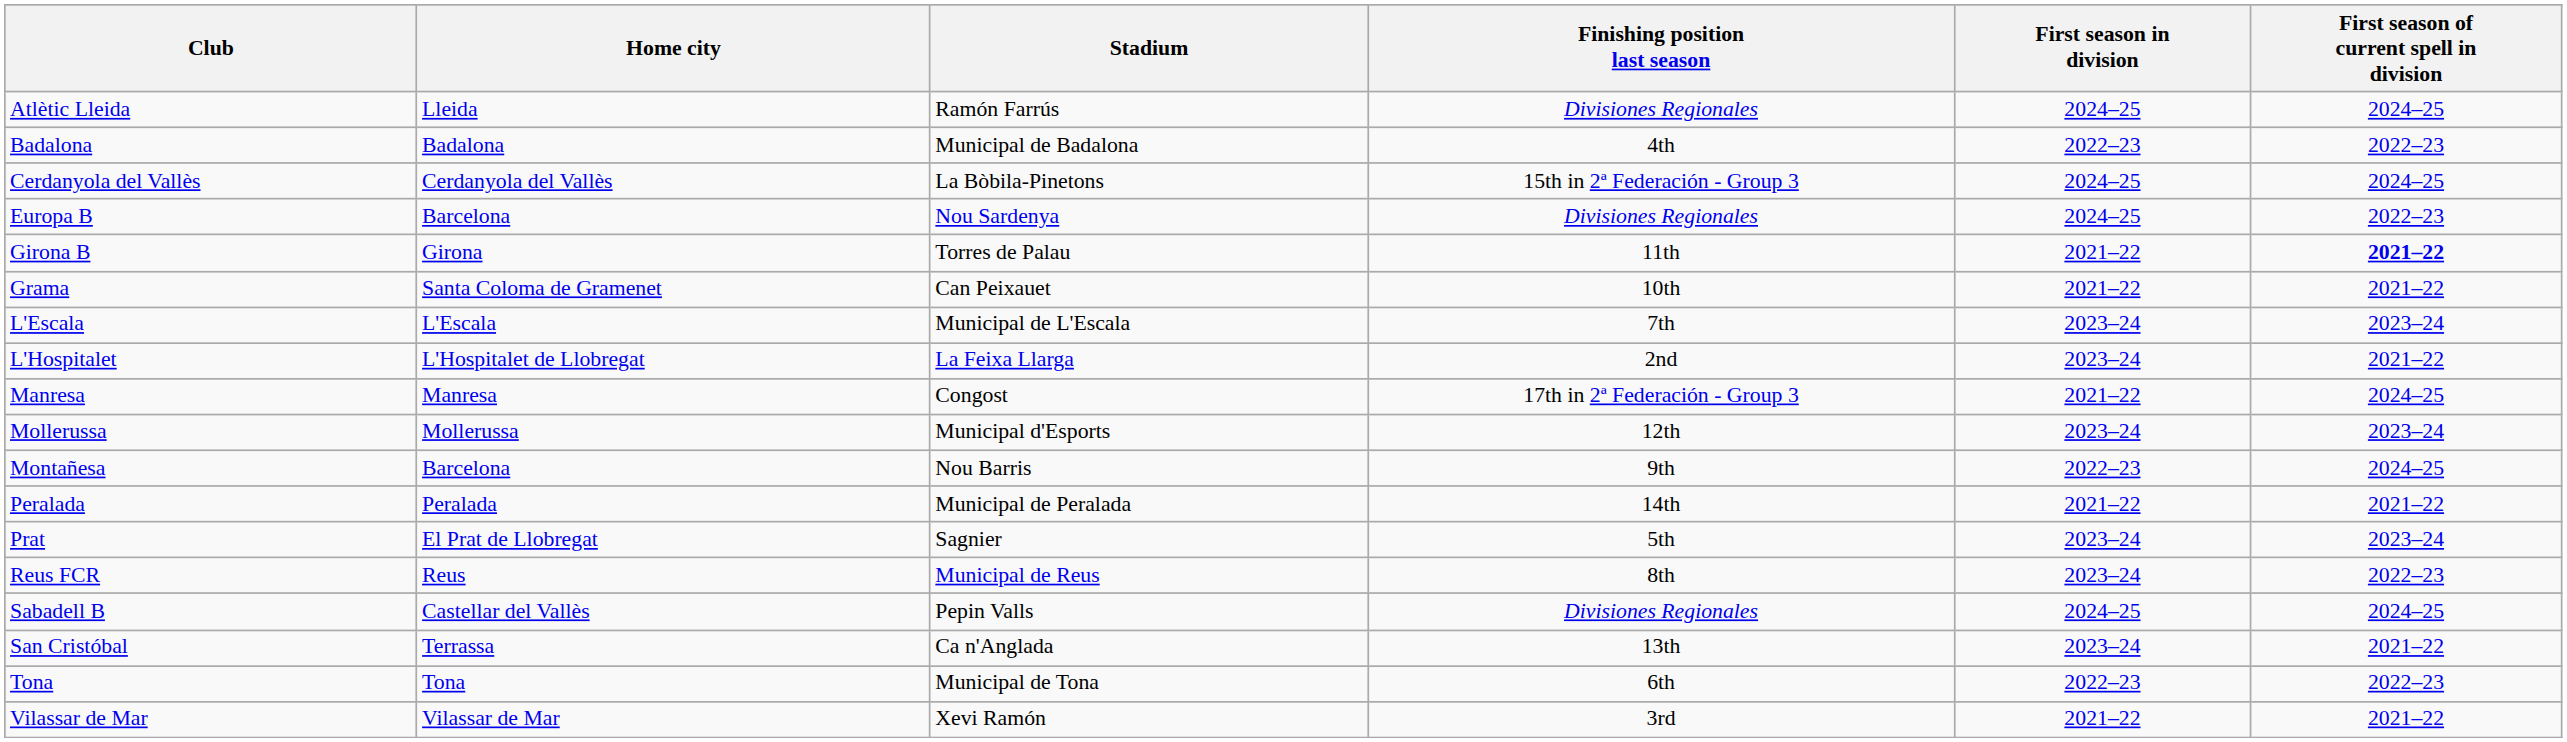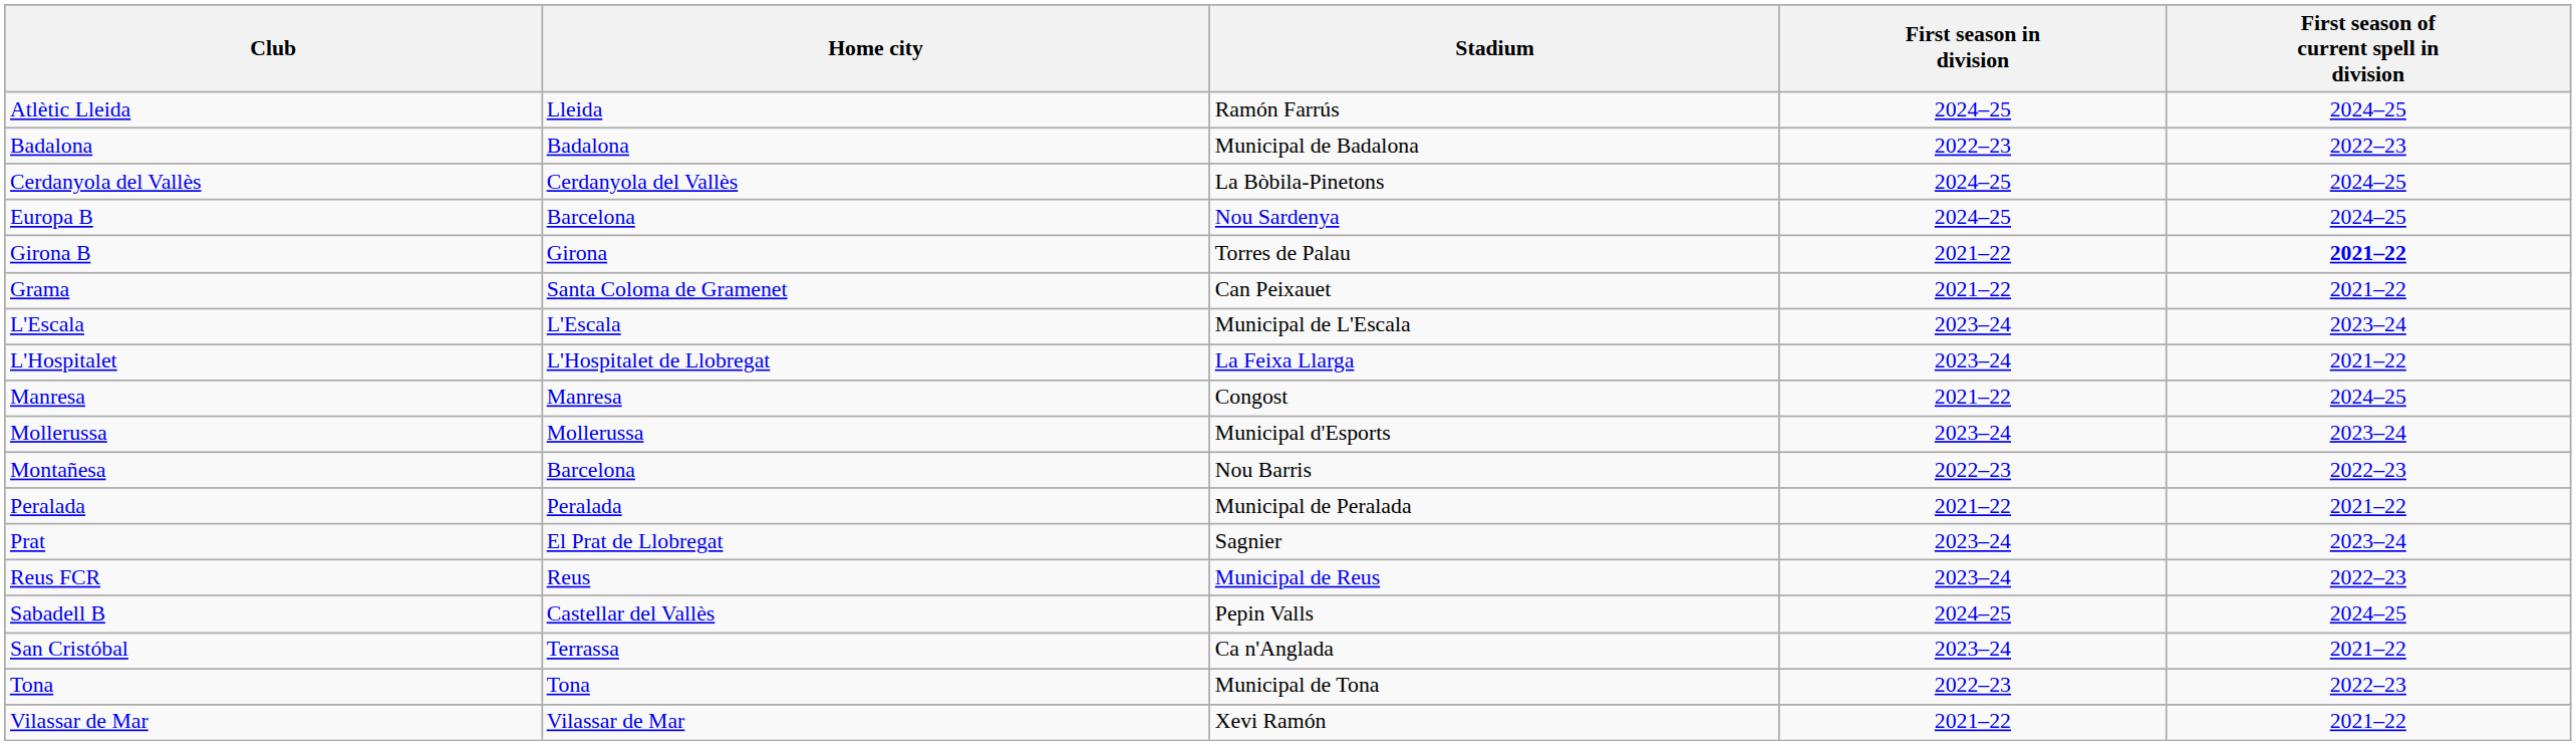- column: Finishing position last season | Divisiones Regionales | 4th | 15th in 2ª Federación - Group 3 | Divisiones Regionales | 11th | 10th | 7th | 2nd | 17th in 2ª Federación - Group 3 | 12th | 9th | 14th | 5th | 8th | Divisiones Regionales | 13th | 6th | 3rd
Europa B | First season of current spell in division: 2022–23 -> 2024–25
Montañesa | First season of current spell in division: 2024–25 -> 2022–23
